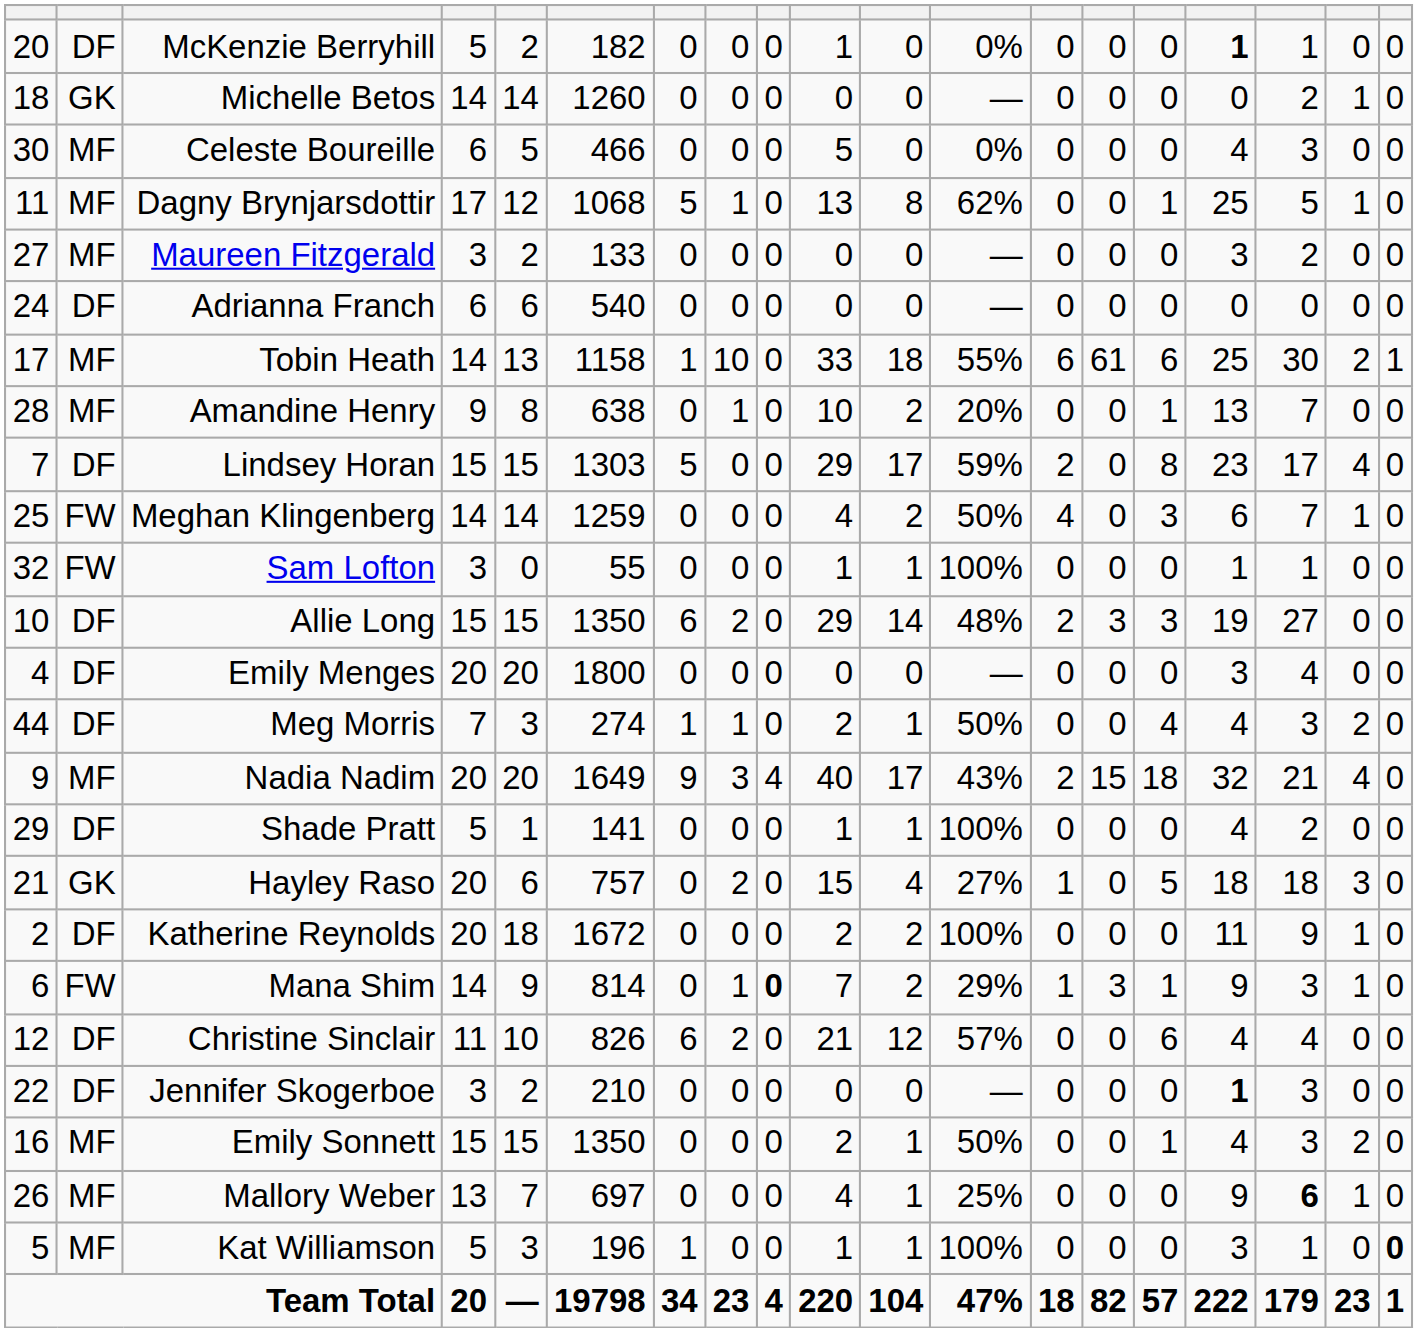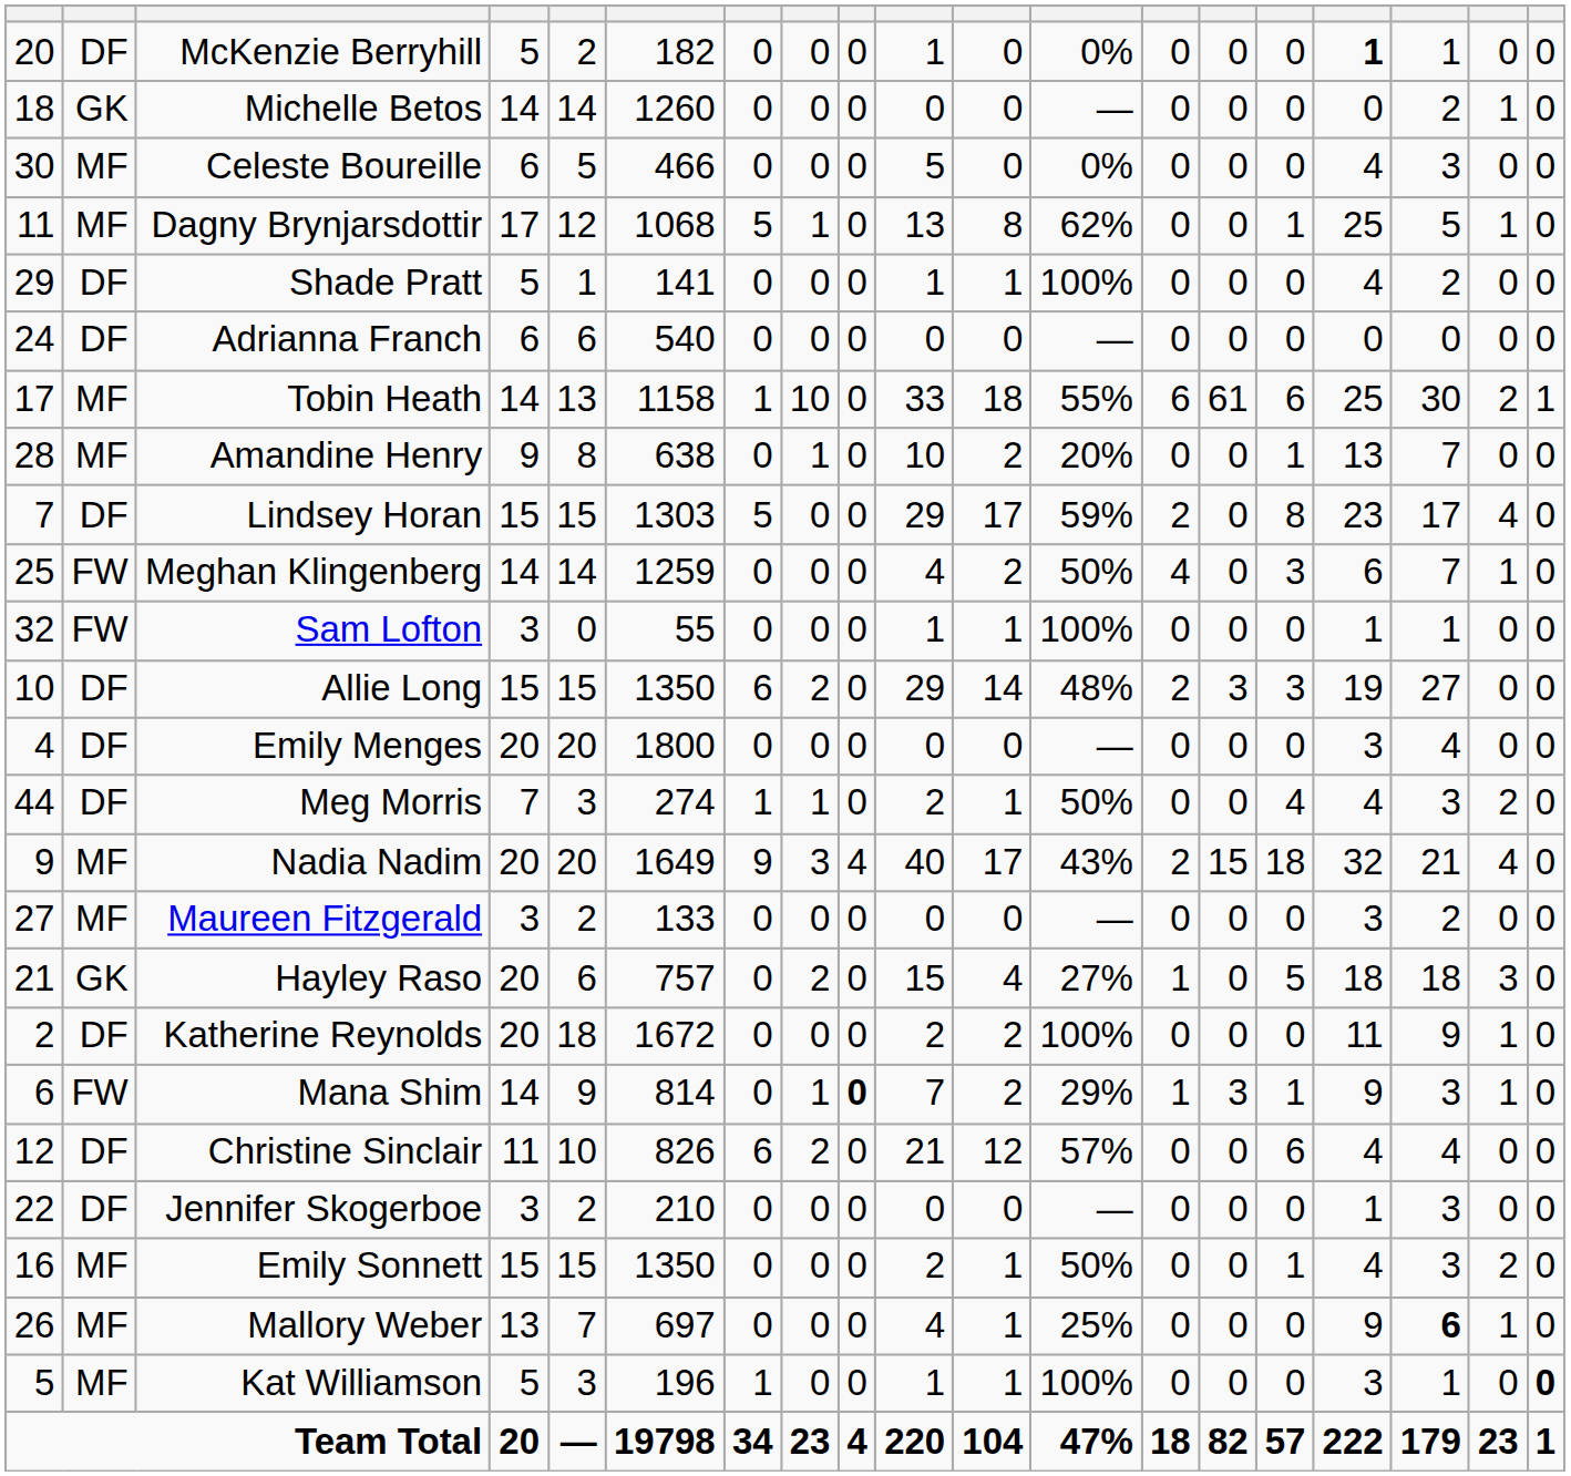rows swapped: Maureen Fitzgerald <-> Shade Pratt
Jennifer Skogerboe | column 16: bold -> normal
